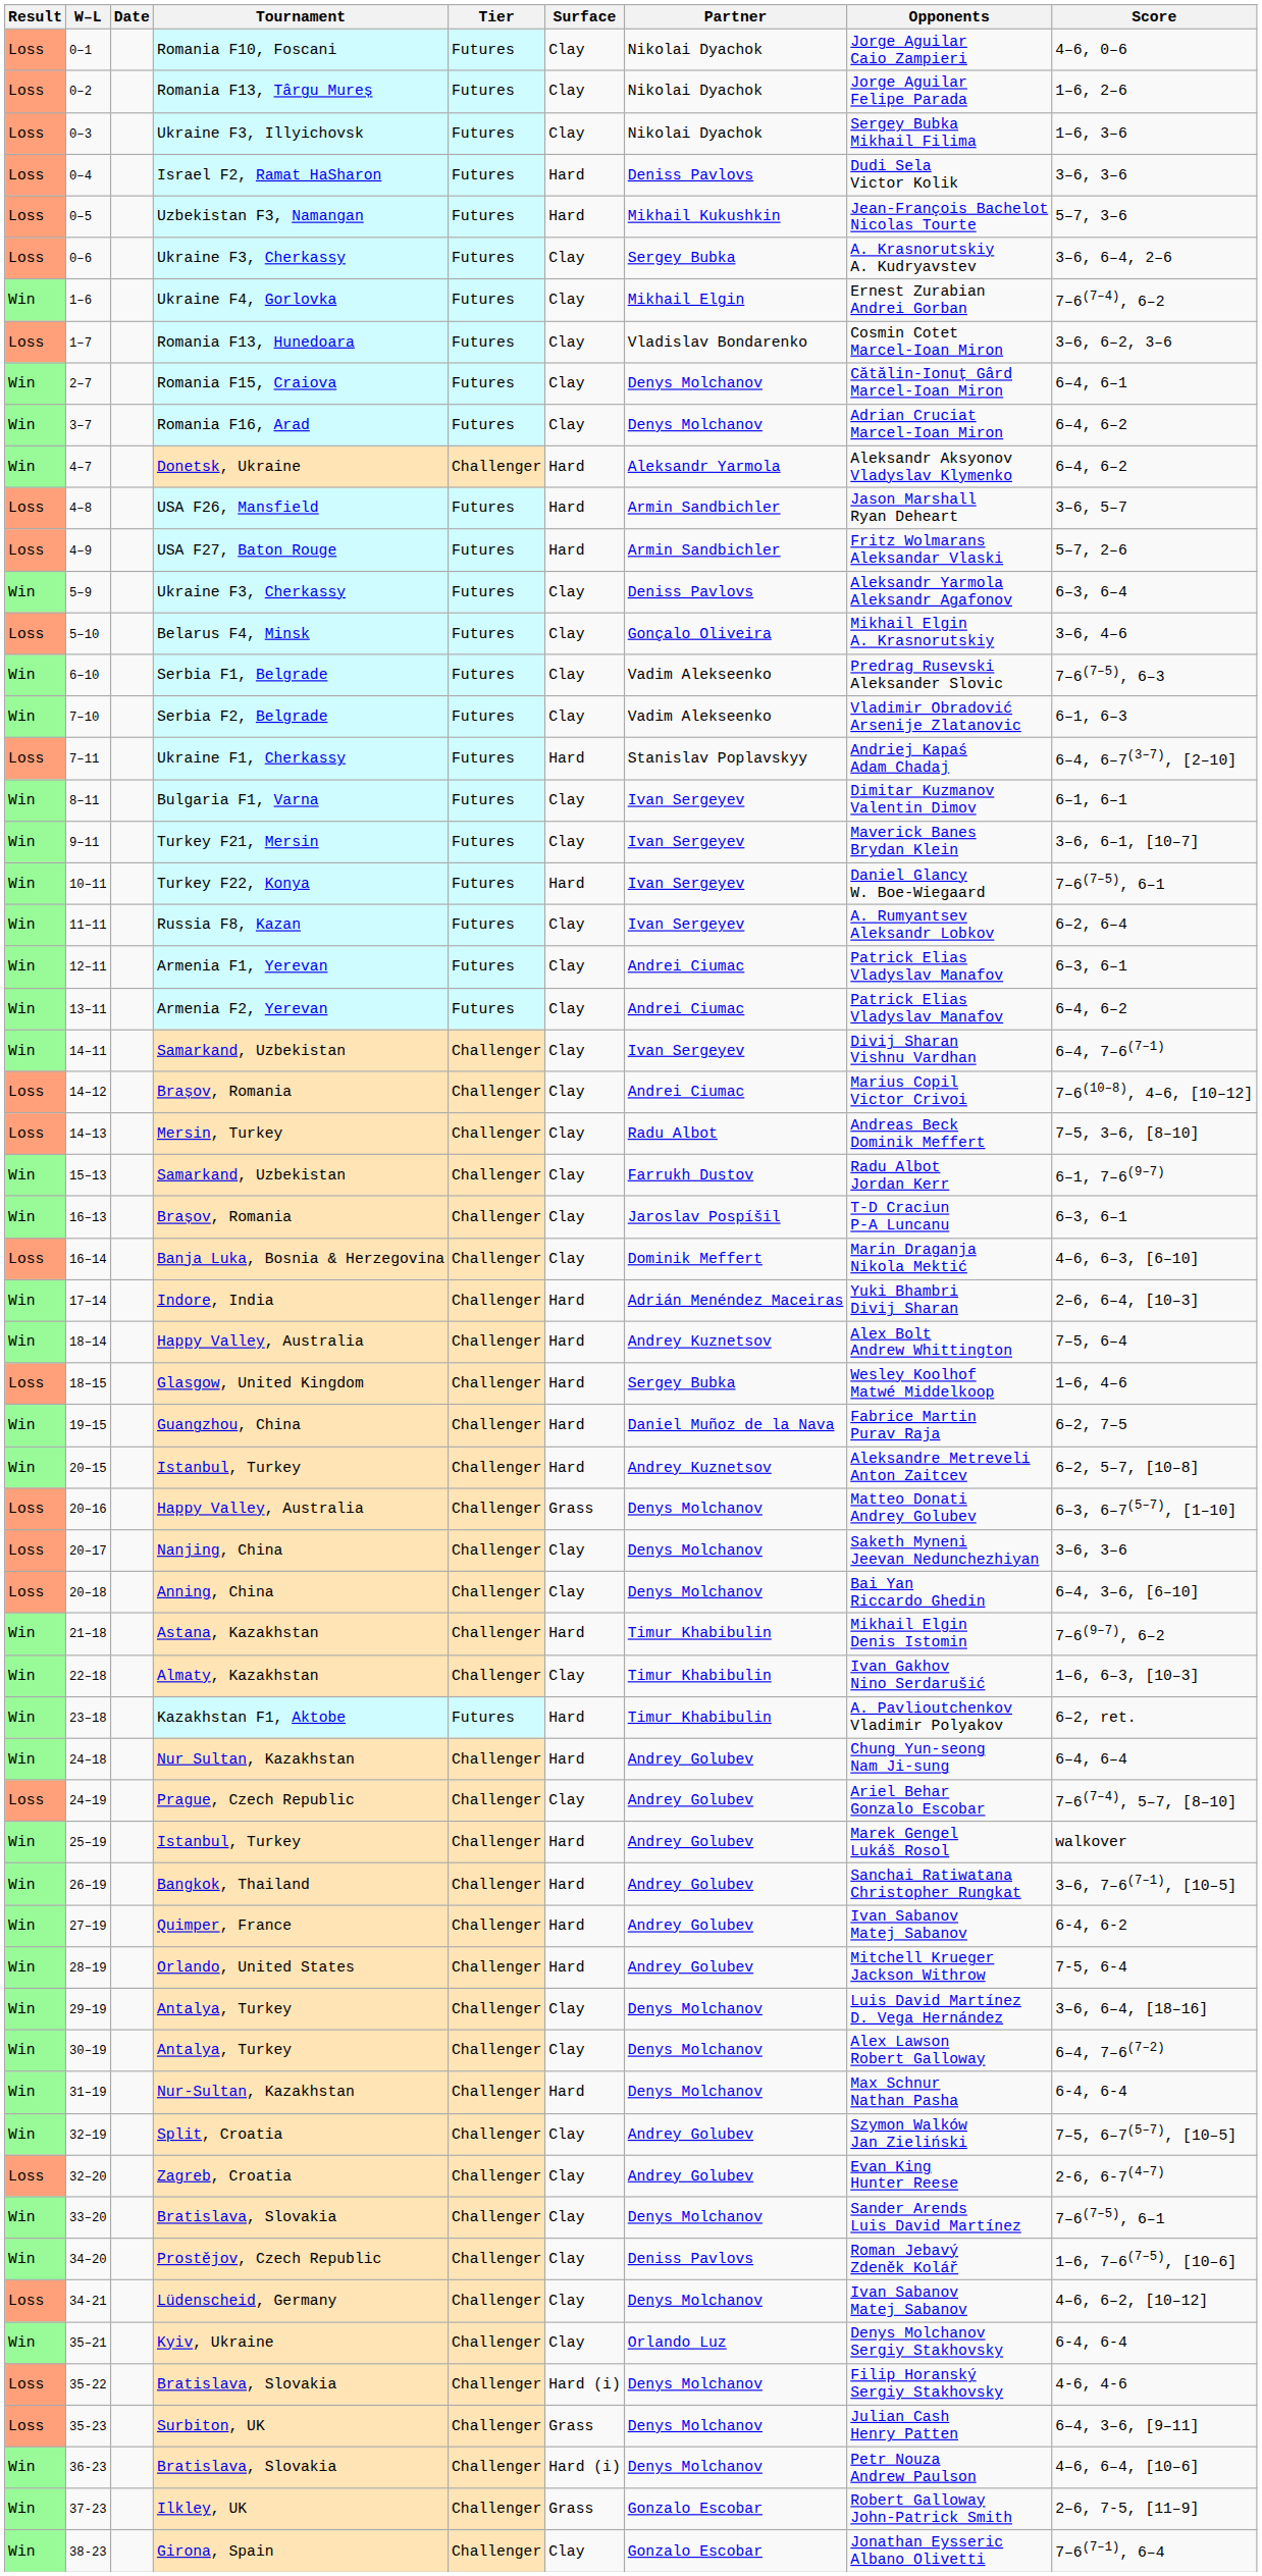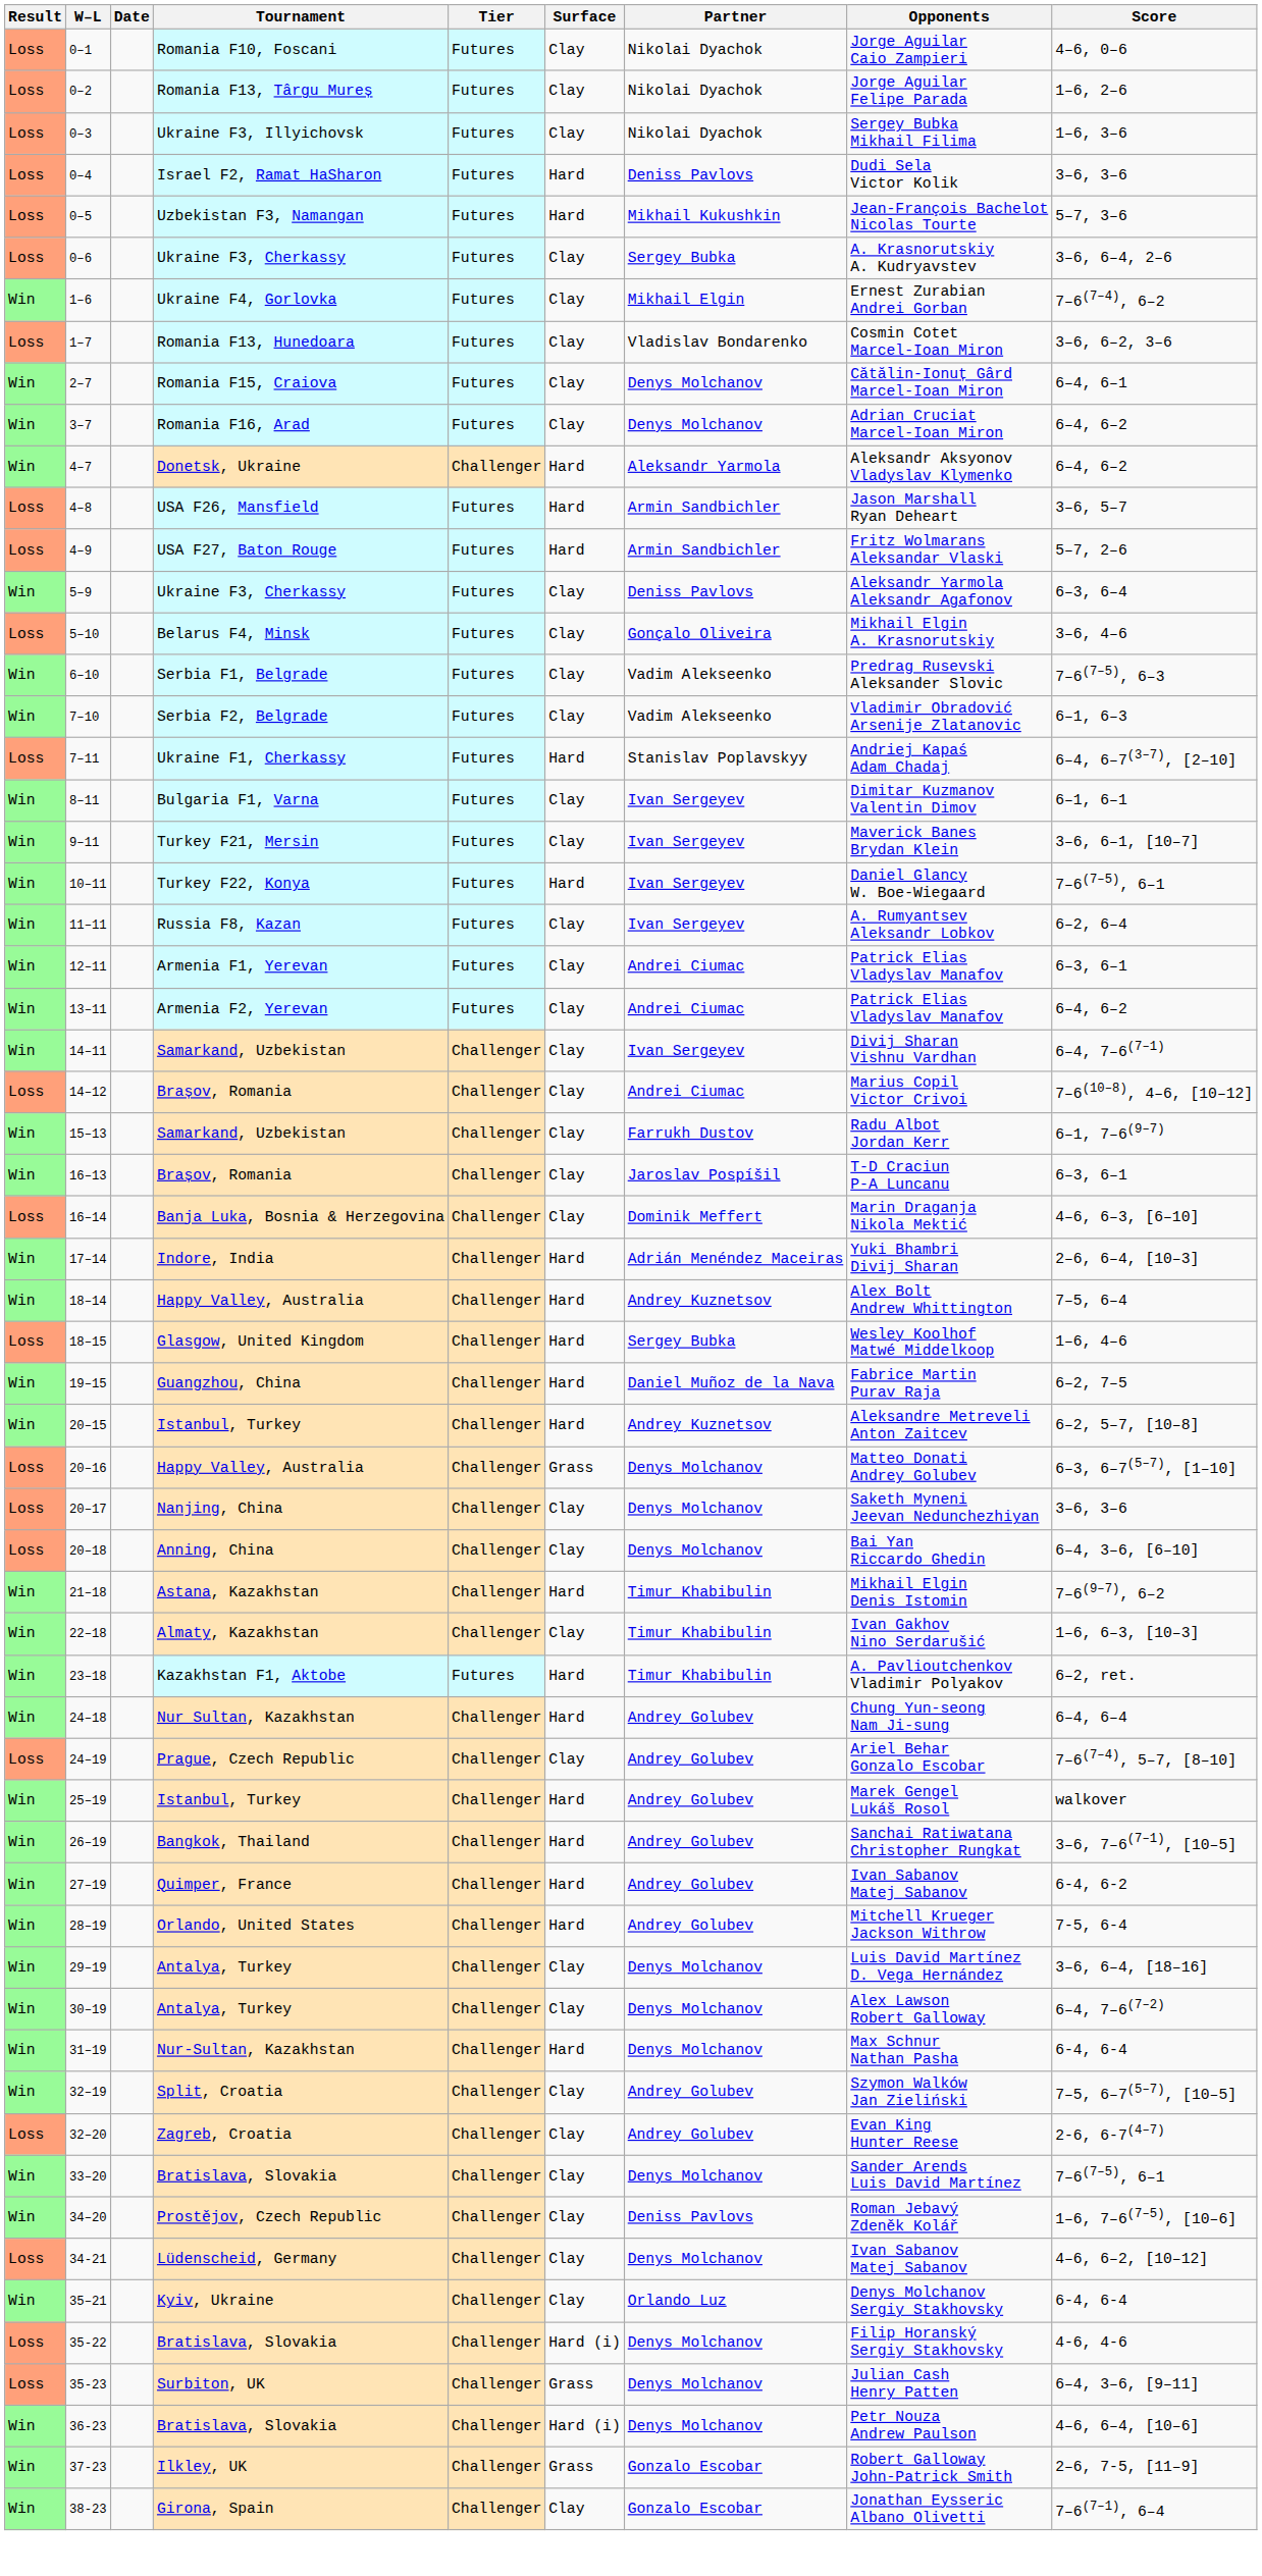- row: Loss | 14–13 | Mersin, Turkey | Challenger | Clay | Radu Albot | Andreas Beck Dominik Meffert | 7–5, 3–6, [8–10]
